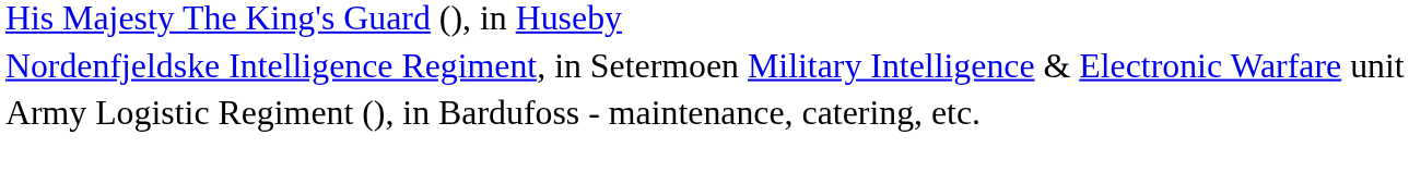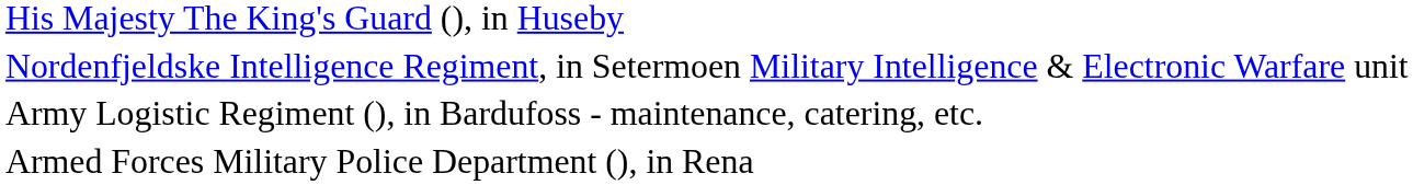+ row: Armed Forces Military Police Department (), in Rena
